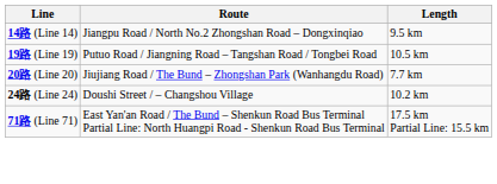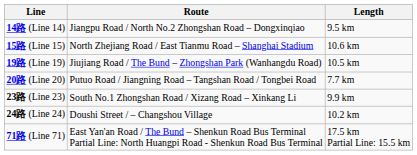+ row: 15路 (Line 15) | North Zhejiang Road / East Tianmu Road – Shanghai Stadium | 10.6 km
19路 (Line 19) | Route: Putuo Road / Jiangning Road – Tangshan Road / Tongbei Road -> Jiujiang Road / The Bund – Zhongshan Park (Wanhangdu Road)
20路 (Line 20) | Route: Jiujiang Road / The Bund – Zhongshan Park (Wanhangdu Road) -> Putuo Road / Jiangning Road – Tangshan Road / Tongbei Road
+ row: 23路 (Line 23) | South No.1 Zhongshan Road / Xizang Road – Xinkang Li | 9.9 km
